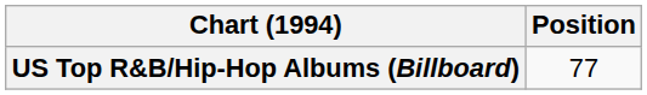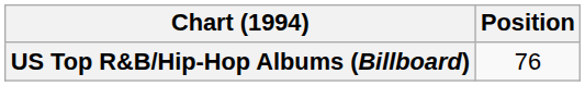US Top R&B/Hip-Hop Albums (Billboard) | Position: 77 -> 76
